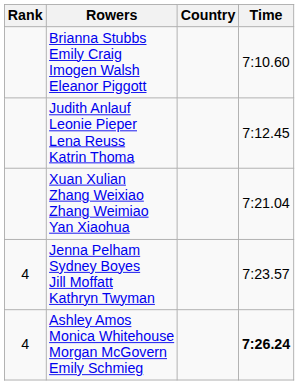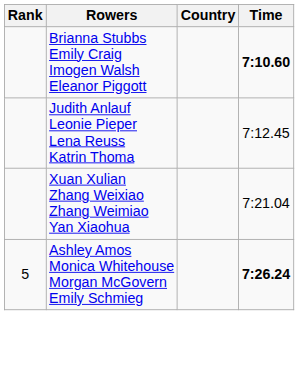Brianna Stubbs Emily Craig Imogen Walsh Eleanor Piggott | Time: normal -> bold
- row: 4 | Jenna Pelham Sydney Boyes Jill Moffatt Kathryn Twyman | 7:23.57
Ashley Amos Monica Whitehouse Morgan McGovern Emily Schmieg | Rank: 4 -> 5
